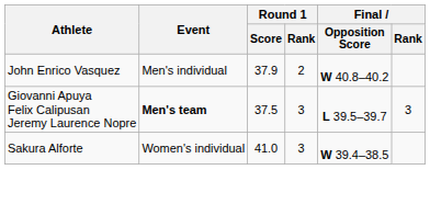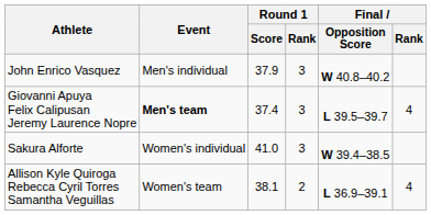John Enrico Vasquez | Round 1 / Rank: 2 -> 3
Giovanni Apuya Felix Calipusan Jeremy Laurence Nopre | Round 1 / Score: 37.5 -> 37.4
Giovanni Apuya Felix Calipusan Jeremy Laurence Nopre | Final / Rank: 3 -> 4
+ row: Allison Kyle Quiroga Rebecca Cyril Torres Samantha Veguillas | Women's team | 38.1 | 2 | L 36.9–39.1 | 4
